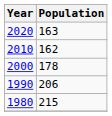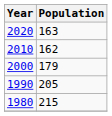2000 | Population: 178 -> 179
1990 | Population: 206 -> 205
